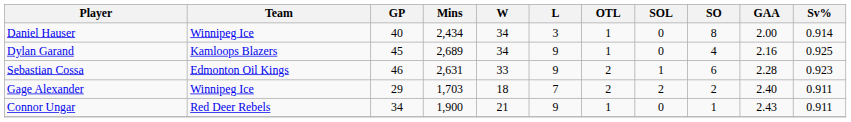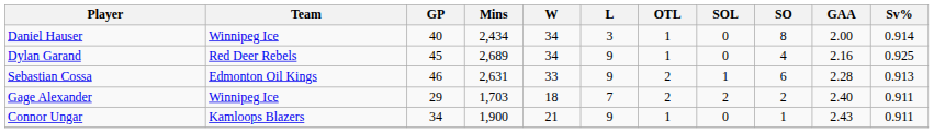Dylan Garand | Team: Kamloops Blazers -> Red Deer Rebels
Sebastian Cossa | Sv%: 0.923 -> 0.913
Connor Ungar | Team: Red Deer Rebels -> Kamloops Blazers
